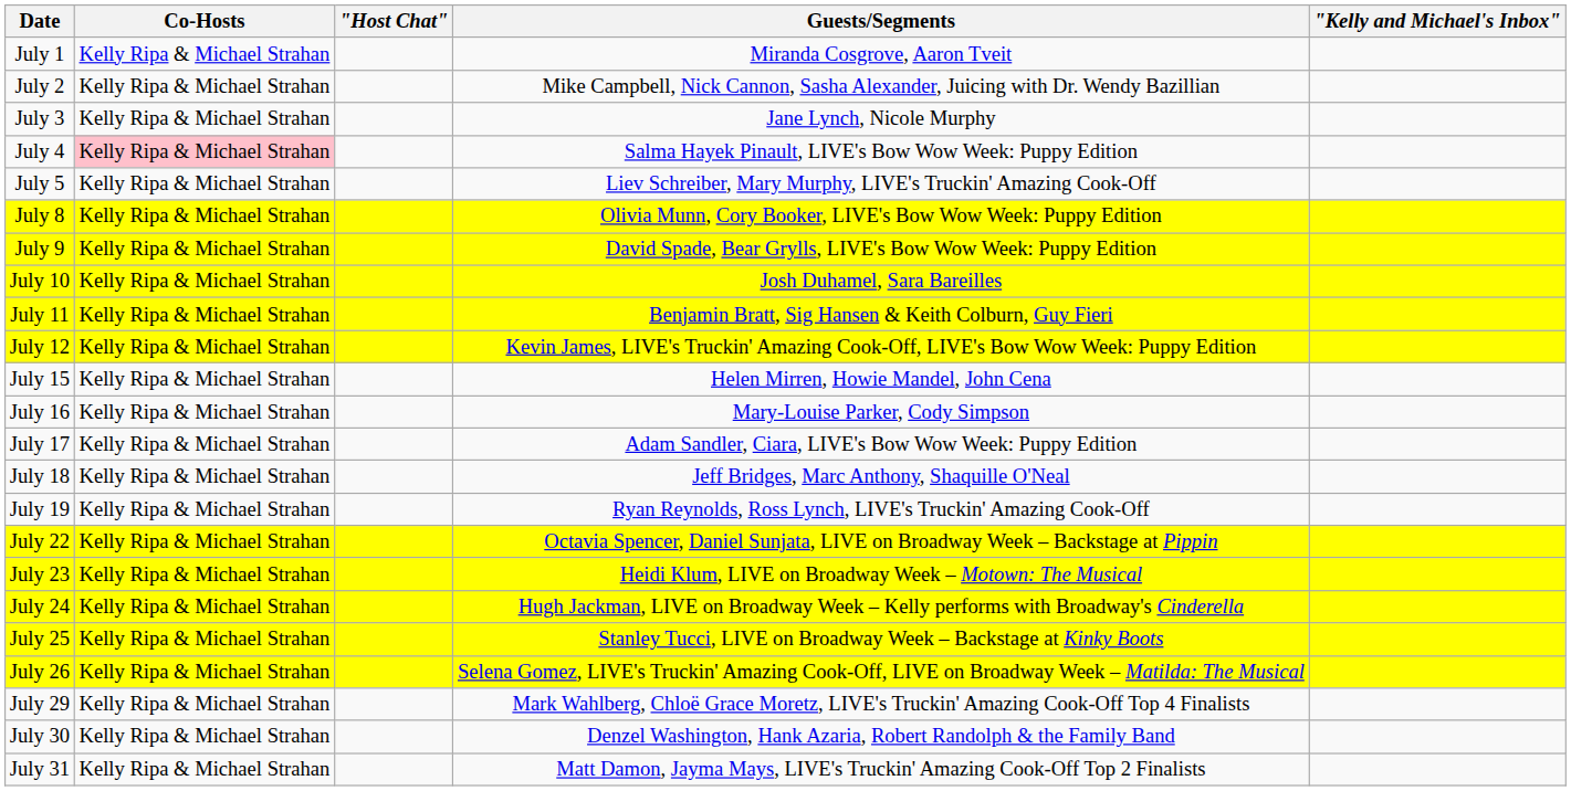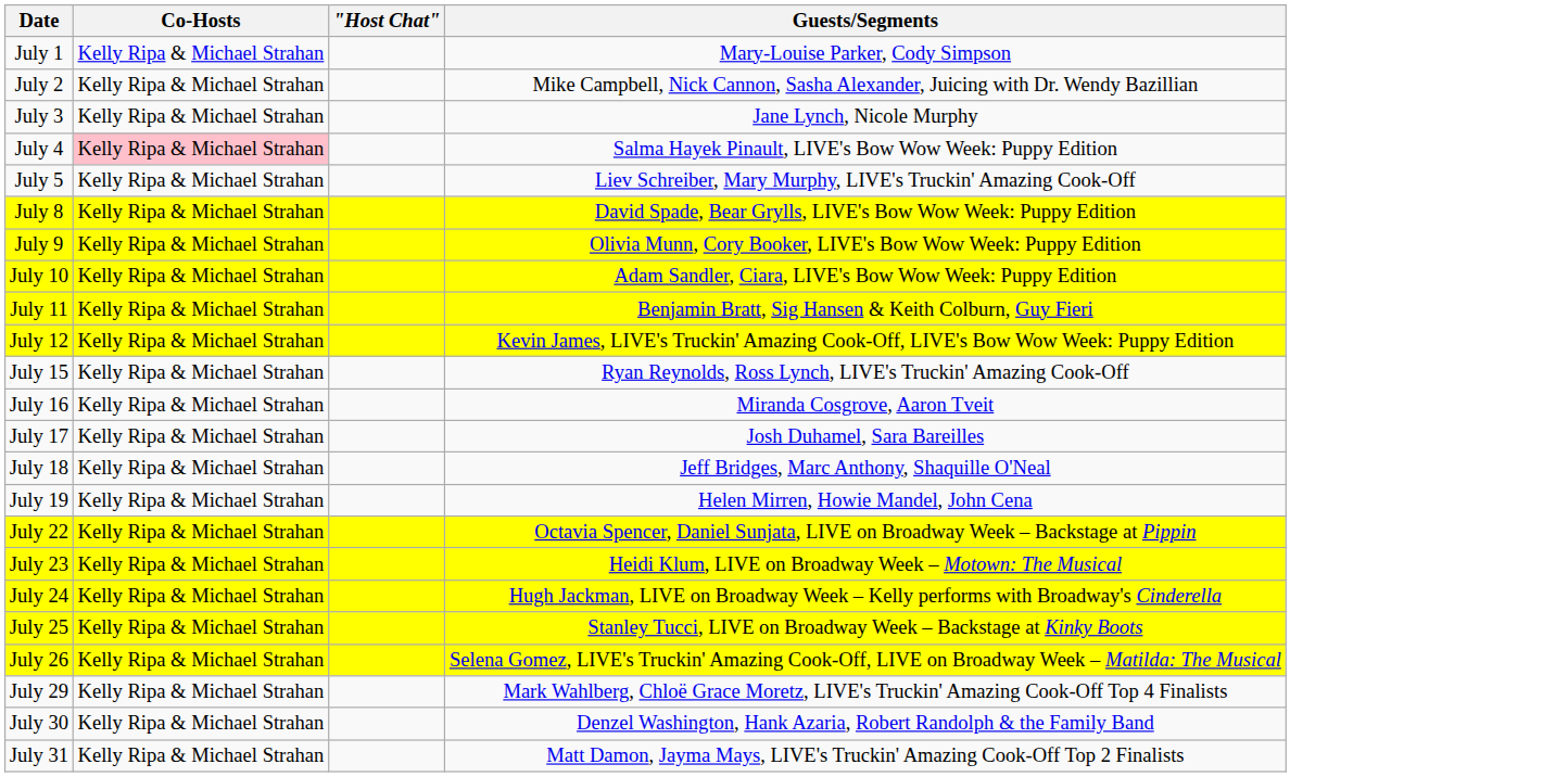- column: "Kelly and Michael's Inbox"
July 1 | Guests/Segments: Miranda Cosgrove, Aaron Tveit -> Mary-Louise Parker, Cody Simpson
July 8 | Guests/Segments: Olivia Munn, Cory Booker, LIVE's Bow Wow Week: Puppy Edition -> David Spade, Bear Grylls, LIVE's Bow Wow Week: Puppy Edition
July 9 | Guests/Segments: David Spade, Bear Grylls, LIVE's Bow Wow Week: Puppy Edition -> Olivia Munn, Cory Booker, LIVE's Bow Wow Week: Puppy Edition
July 10 | Guests/Segments: Josh Duhamel, Sara Bareilles -> Adam Sandler, Ciara, LIVE's Bow Wow Week: Puppy Edition
July 15 | Guests/Segments: Helen Mirren, Howie Mandel, John Cena -> Ryan Reynolds, Ross Lynch, LIVE's Truckin' Amazing Cook-Off
July 16 | Guests/Segments: Mary-Louise Parker, Cody Simpson -> Miranda Cosgrove, Aaron Tveit
July 17 | Guests/Segments: Adam Sandler, Ciara, LIVE's Bow Wow Week: Puppy Edition -> Josh Duhamel, Sara Bareilles
July 19 | Guests/Segments: Ryan Reynolds, Ross Lynch, LIVE's Truckin' Amazing Cook-Off -> Helen Mirren, Howie Mandel, John Cena
